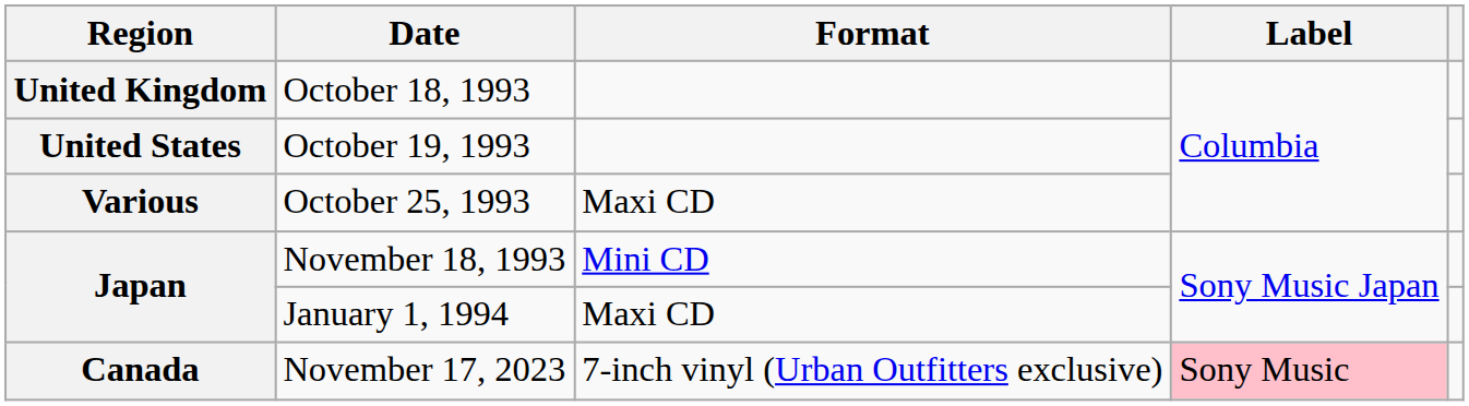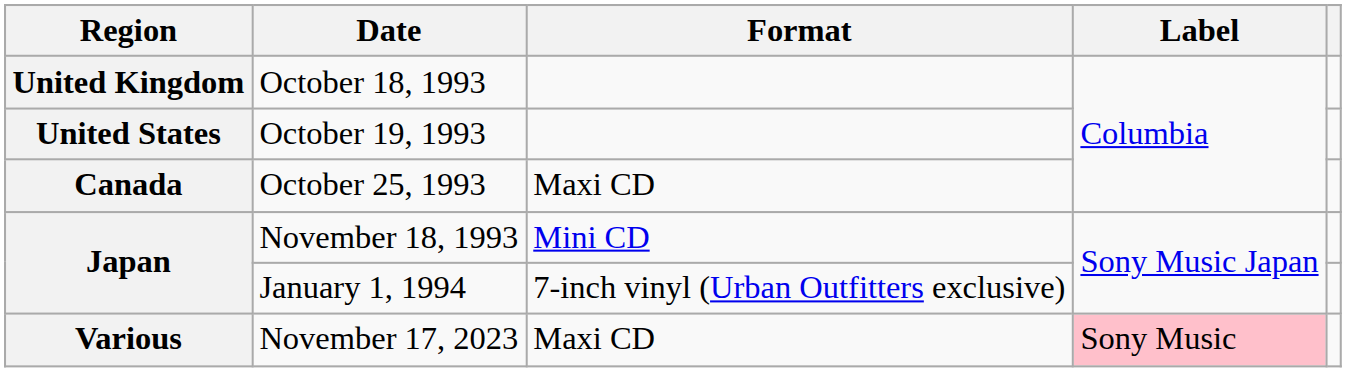October 25, 1993 | Region: Various -> Canada
January 1, 1994 | Format: Maxi CD -> 7-inch vinyl (Urban Outfitters exclusive)
November 17, 2023 | Region: Canada -> Various
November 17, 2023 | Format: 7-inch vinyl (Urban Outfitters exclusive) -> Maxi CD
